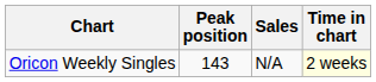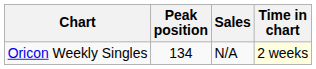Oricon Weekly Singles | Peak position: 143 -> 134
